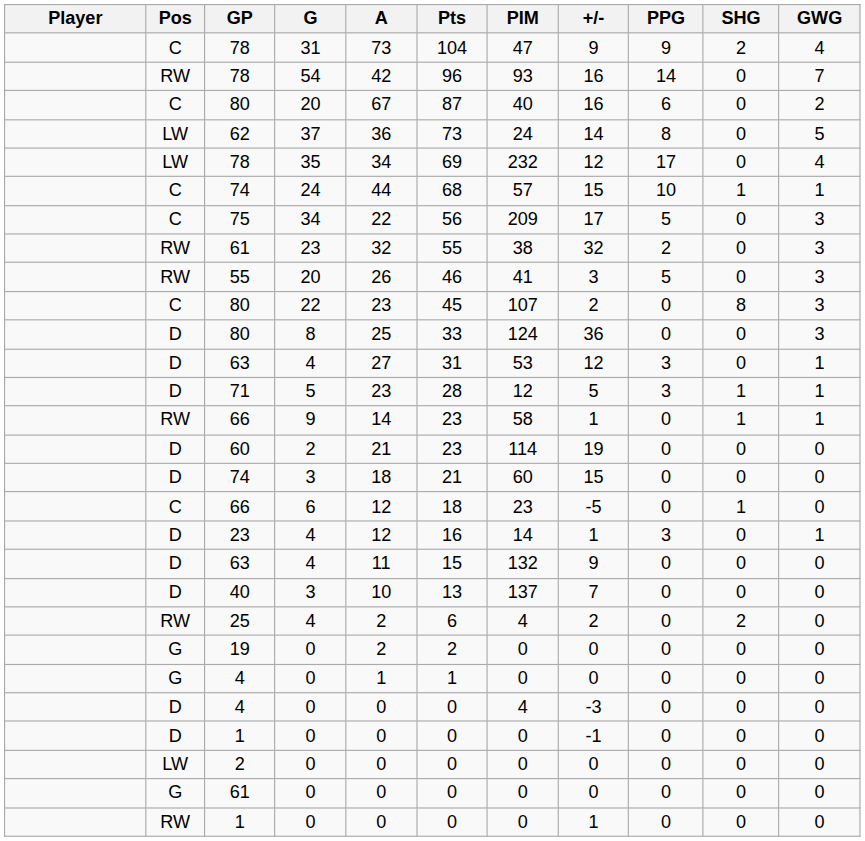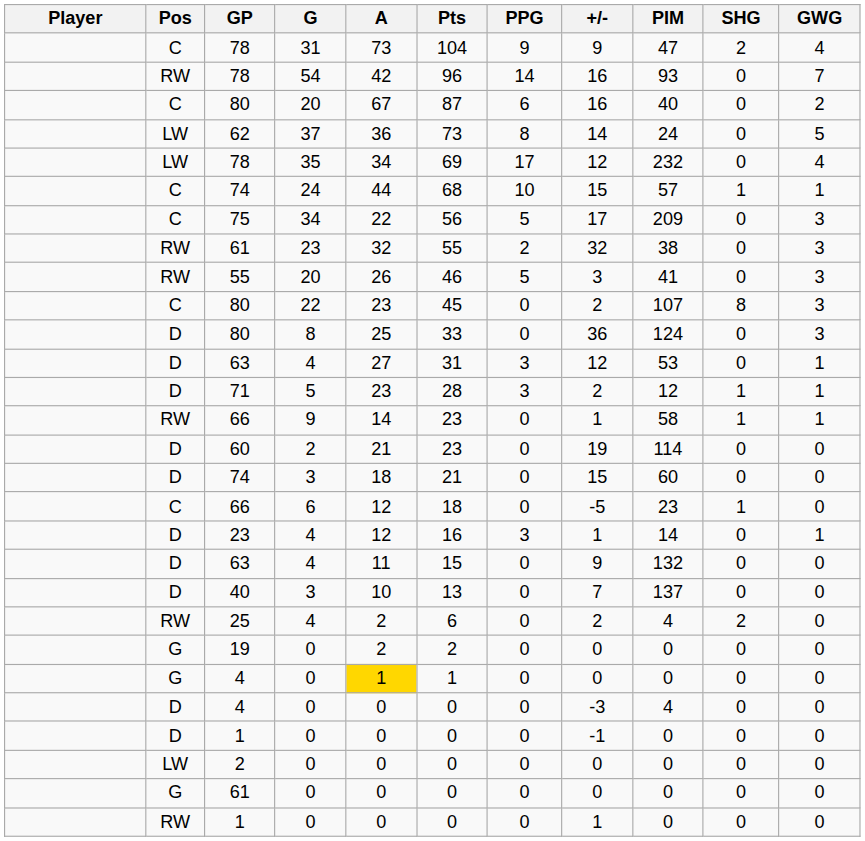columns swapped: PIM <-> PPG
71 | +/-: 5 -> 2
G / 4 | A: no background -> gold background
